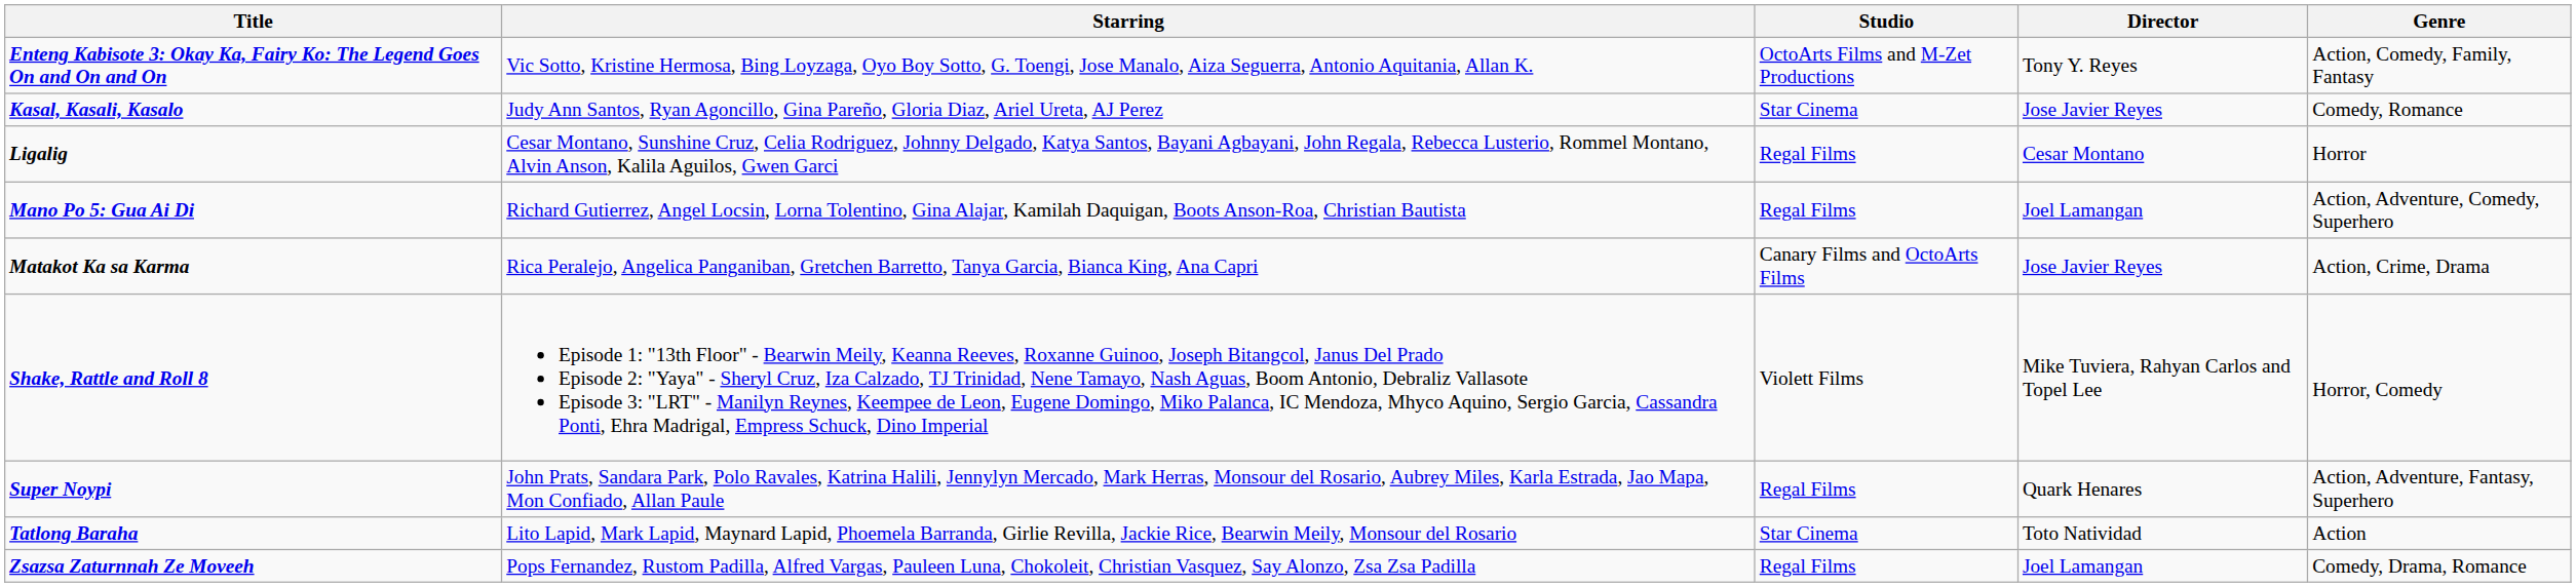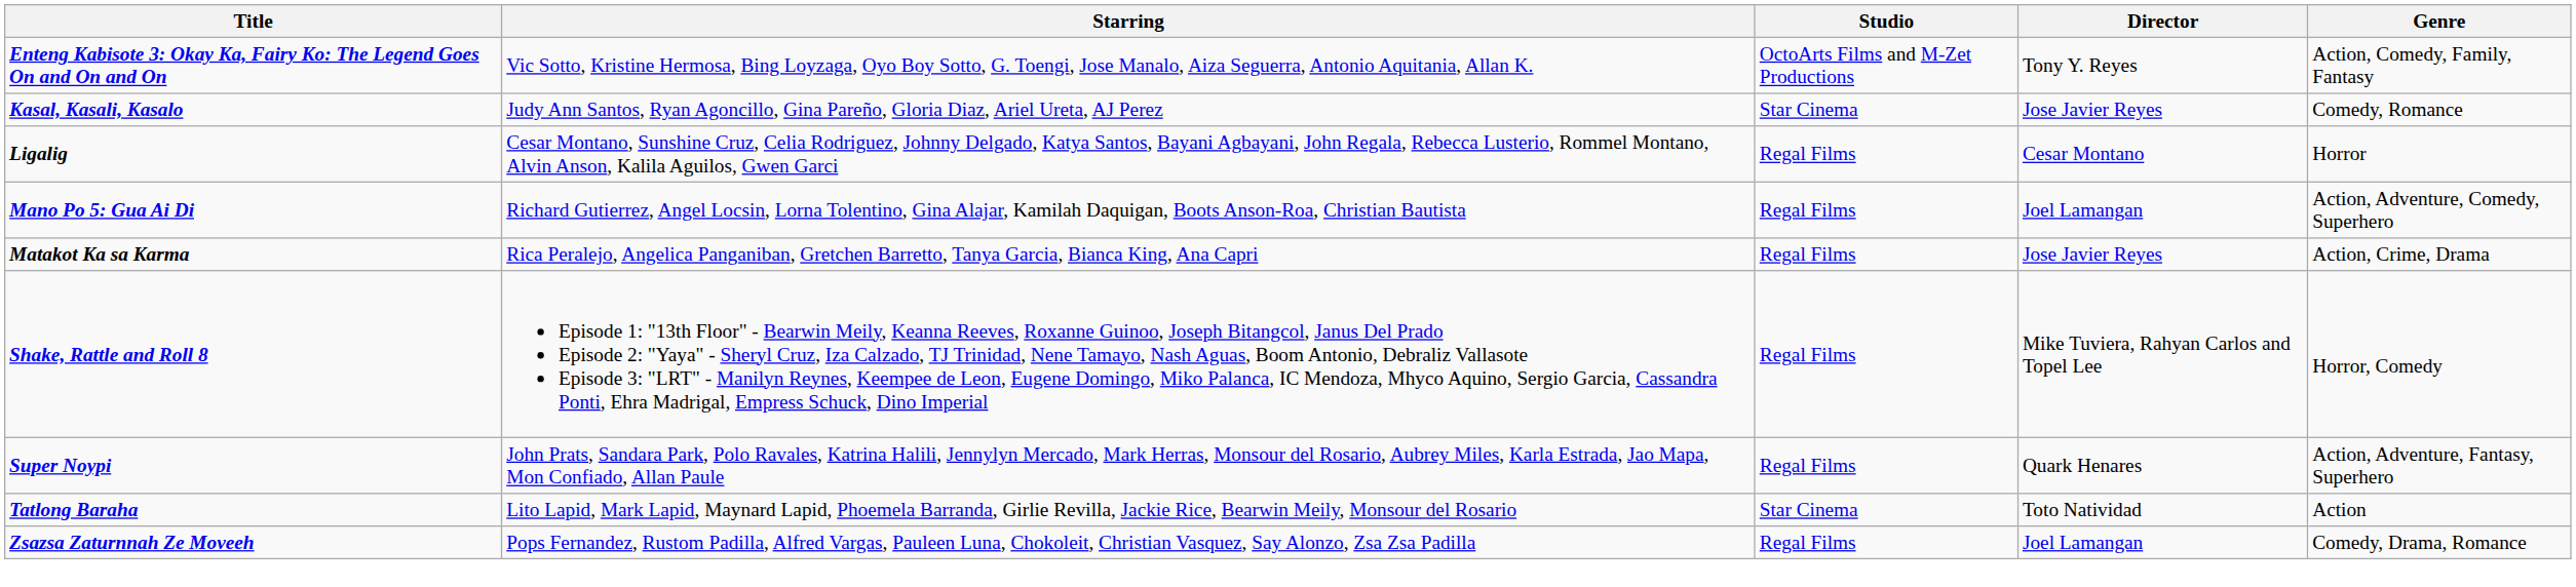Matakot Ka sa Karma | Studio: Canary Films and OctoArts Films -> Regal Films
Shake, Rattle and Roll 8 | Studio: Violett Films -> Regal Films
